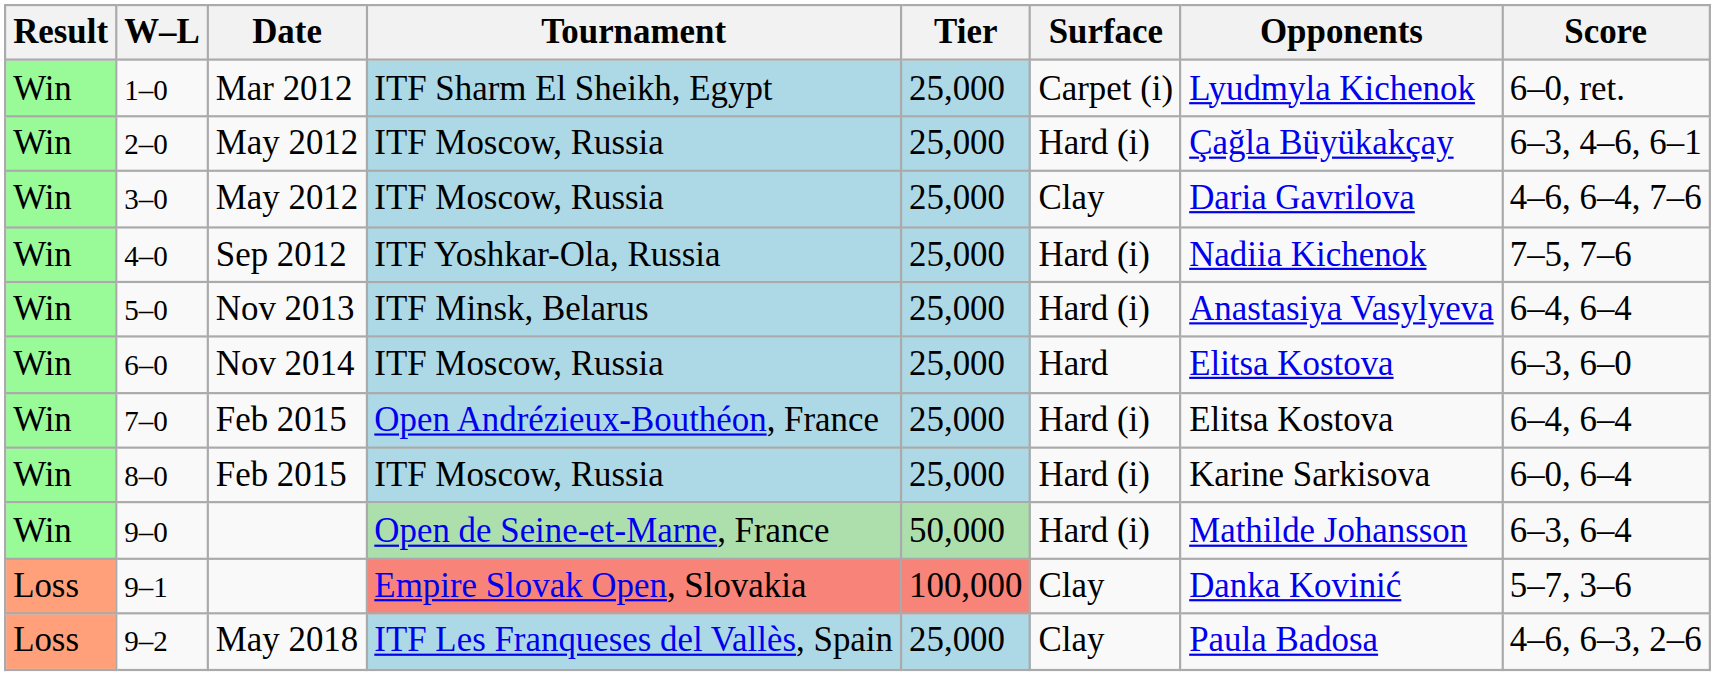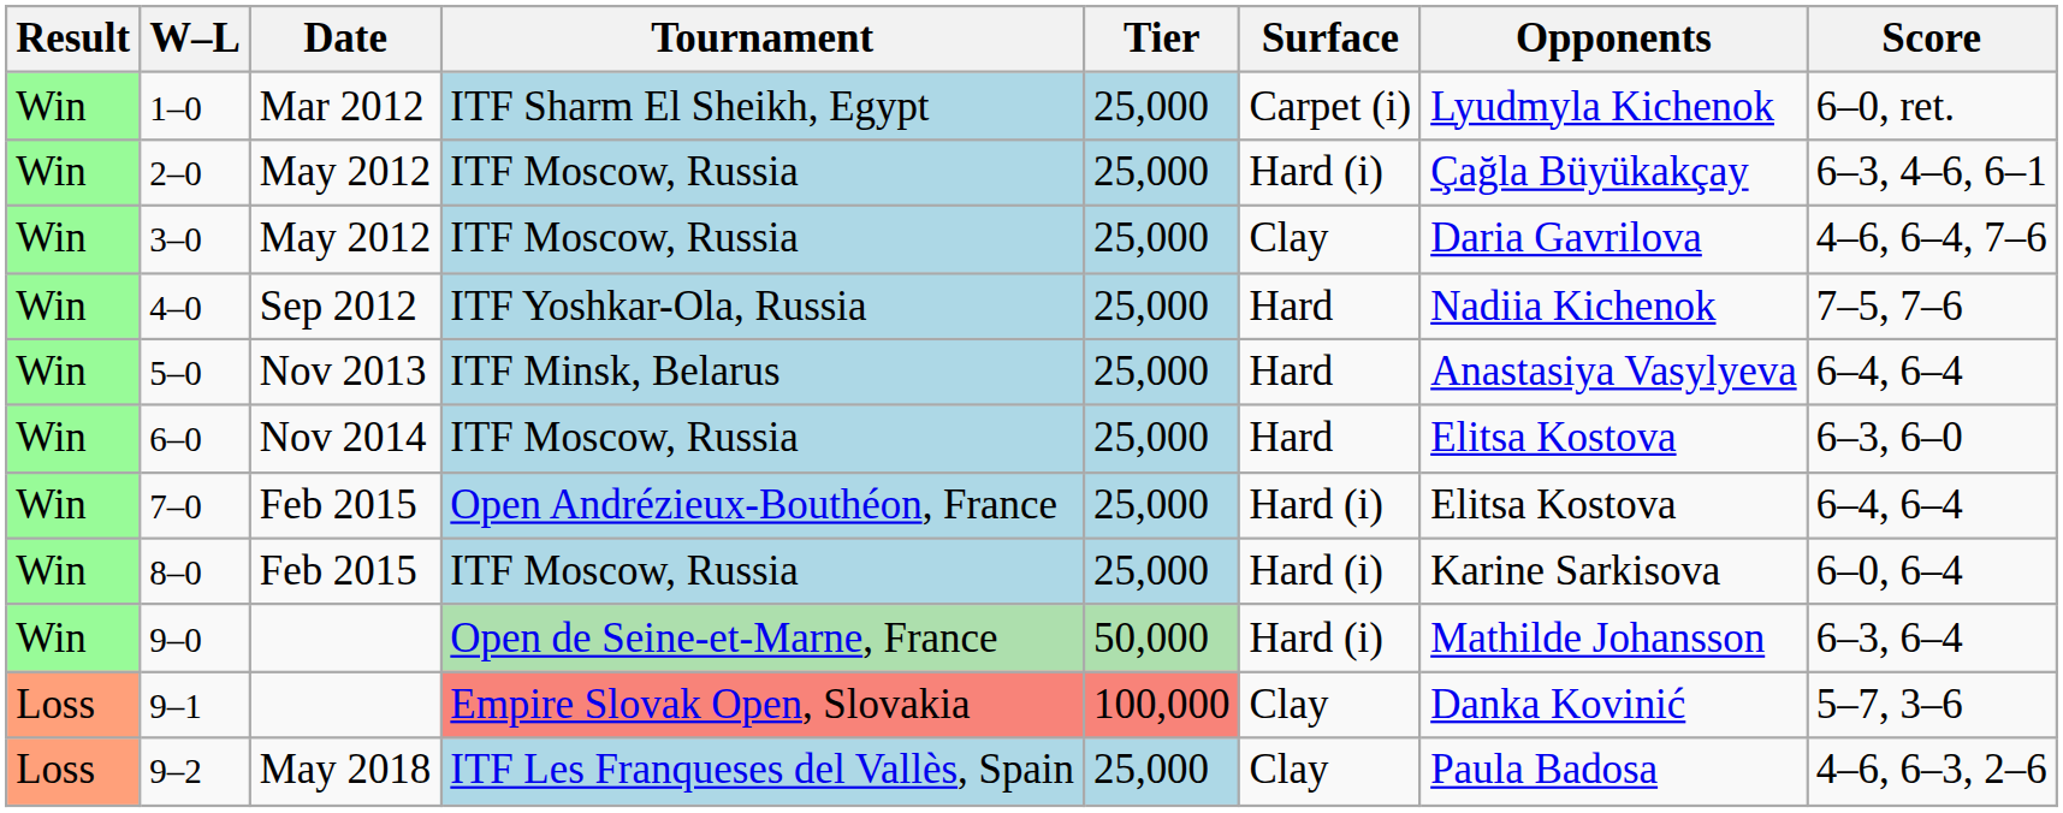4–0 | Surface: Hard (i) -> Hard
5–0 | Surface: Hard (i) -> Hard
